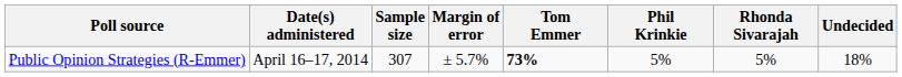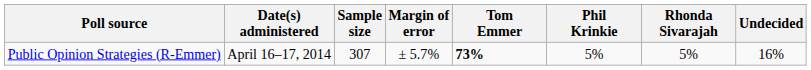Public Opinion Strategies (R-Emmer) | Undecided: 18% -> 16%
